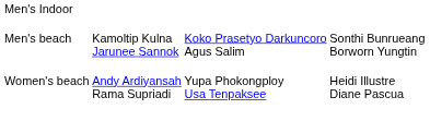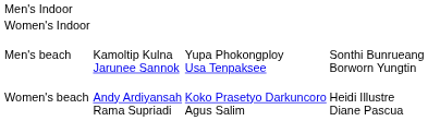+ row: Women's Indoor
Men's beach | column 3: Koko Prasetyo Darkuncoro Agus Salim -> Yupa Phokongploy Usa Tenpaksee
Women's beach | column 3: Yupa Phokongploy Usa Tenpaksee -> Koko Prasetyo Darkuncoro Agus Salim
